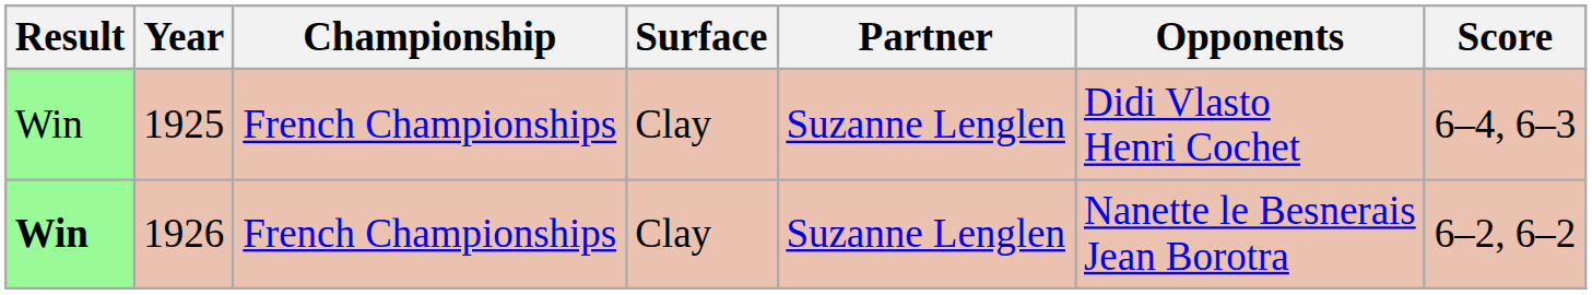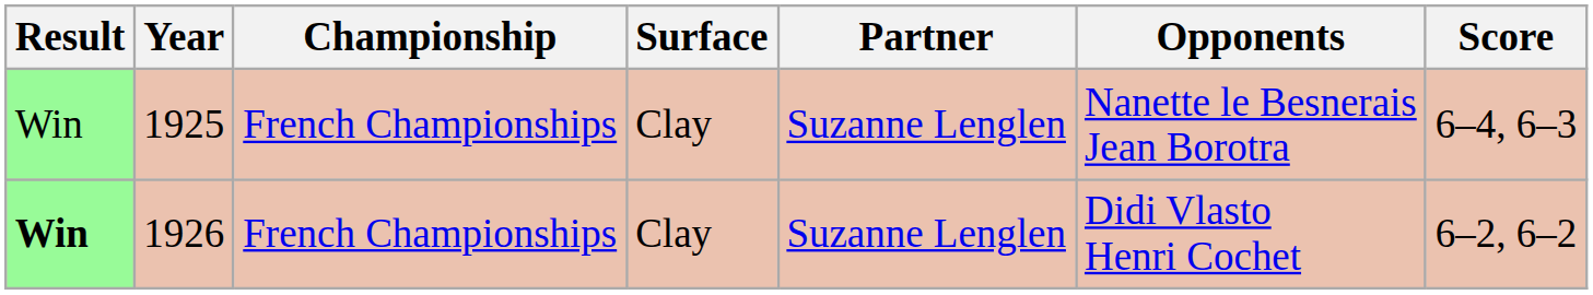1925 | Opponents: Didi Vlasto Henri Cochet -> Nanette le Besnerais Jean Borotra
1926 | Opponents: Nanette le Besnerais Jean Borotra -> Didi Vlasto Henri Cochet
